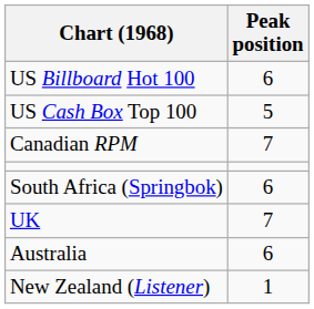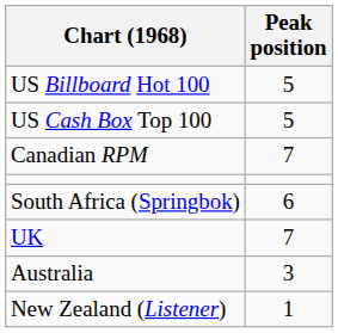US Billboard Hot 100 | Peak position: 6 -> 5
Australia | Peak position: 6 -> 3
